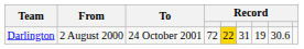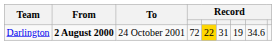Darlington | From: normal -> bold
Darlington | column 8: 30.6 -> 34.6
